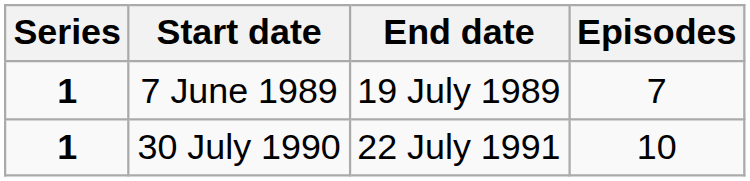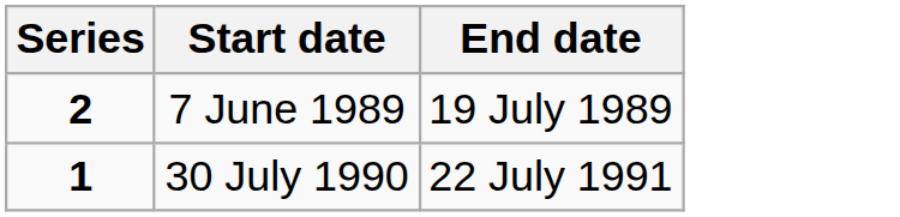- column: Episodes | 7 | 10
7 June 1989 | Series: 1 -> 2
